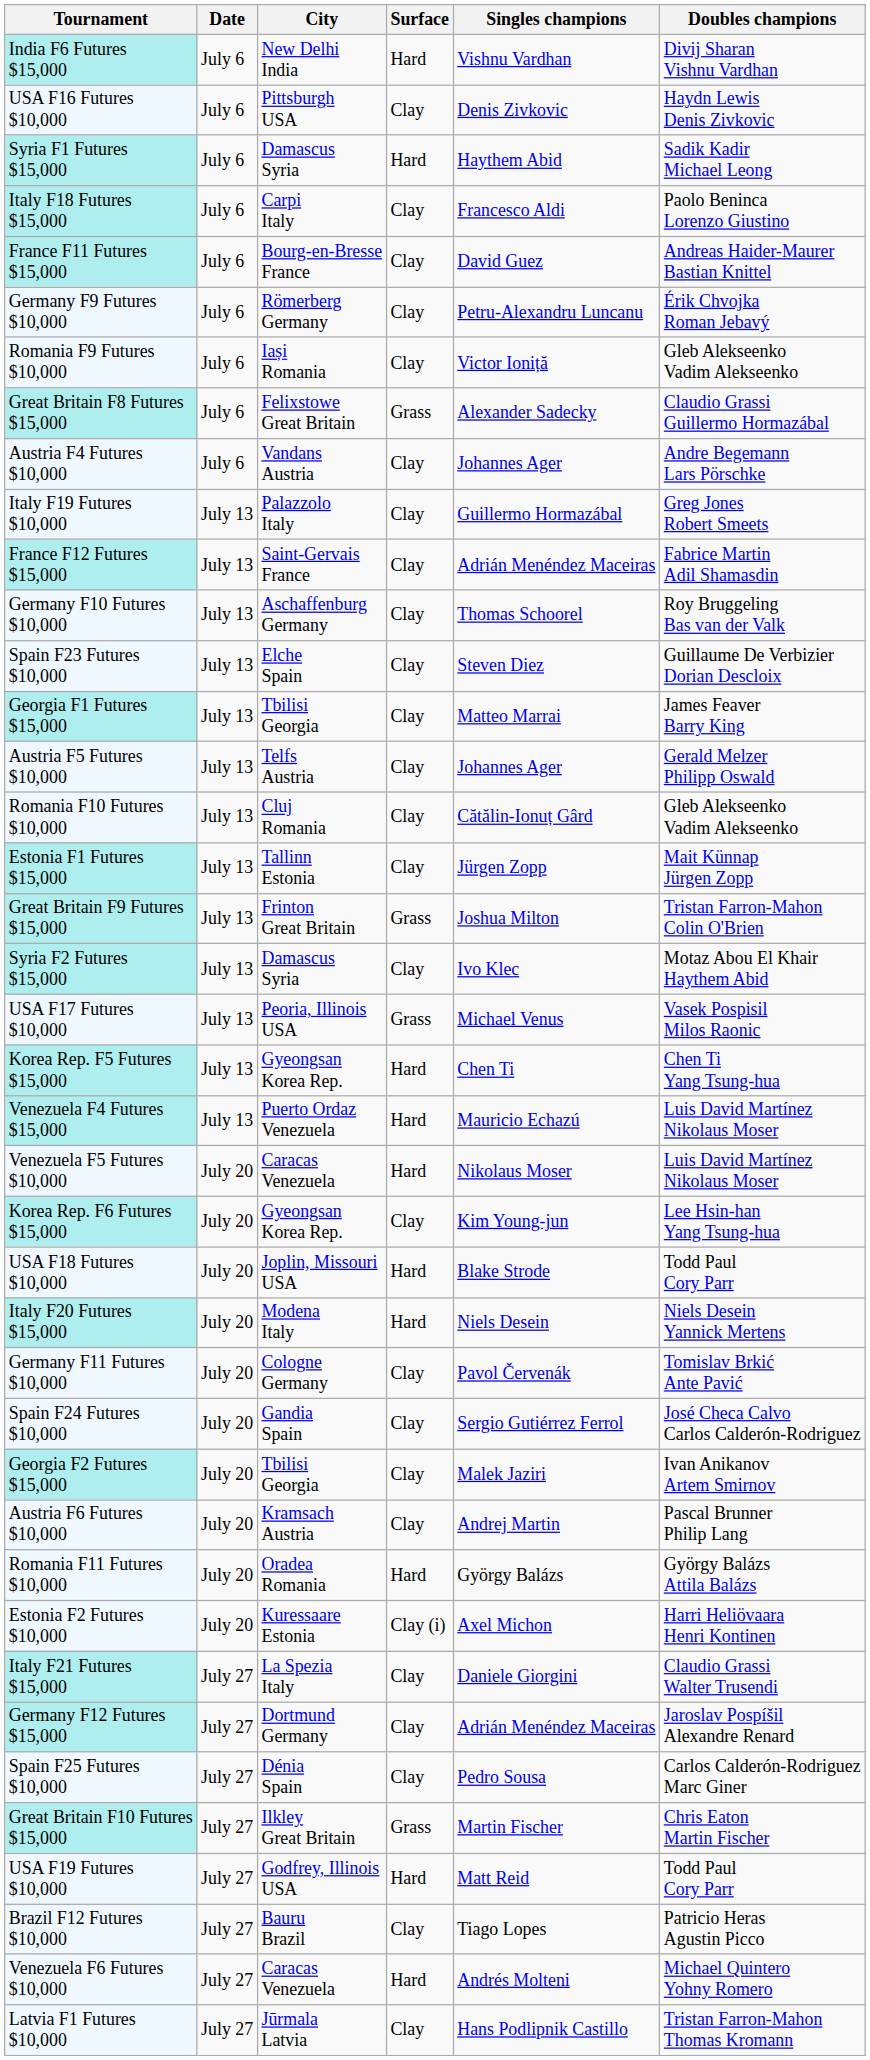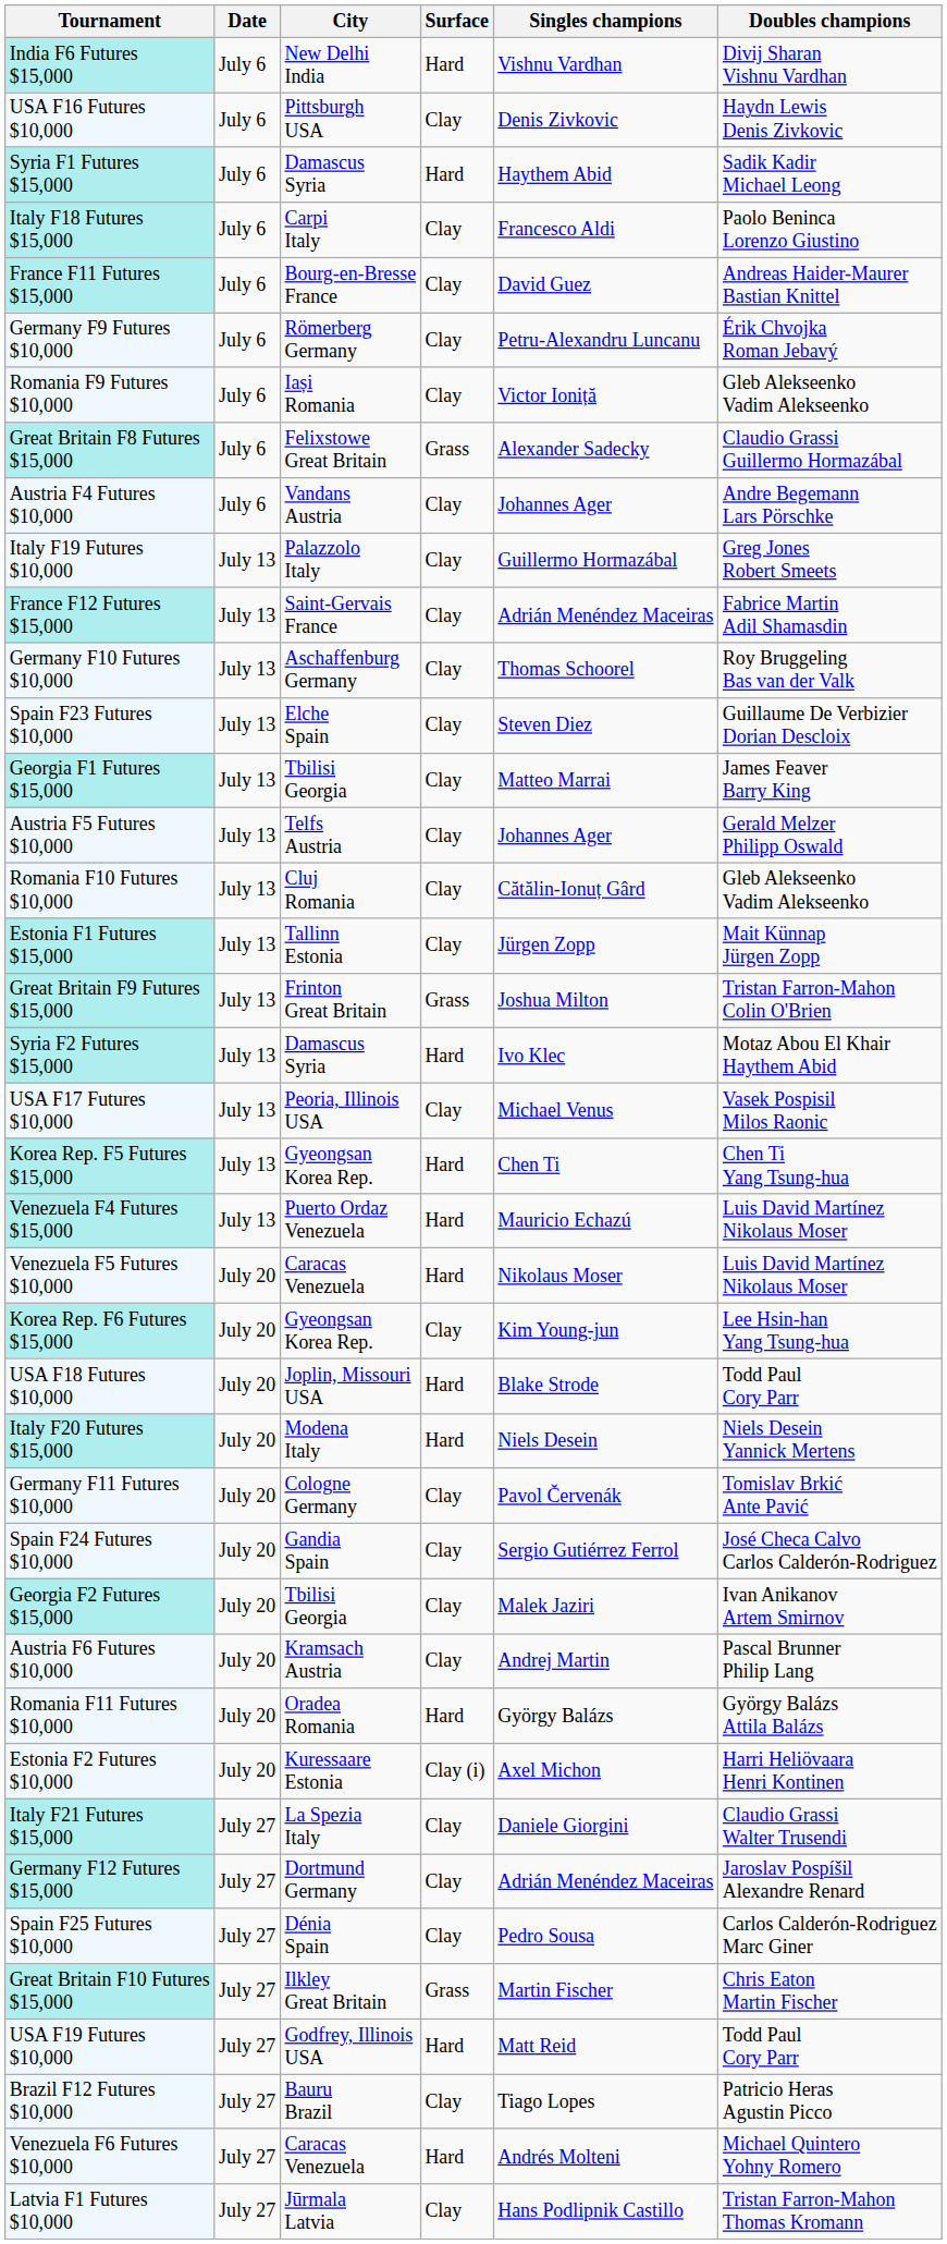Syria F2 Futures $15,000 | Surface: Clay -> Hard
USA F17 Futures $10,000 | Surface: Grass -> Clay
